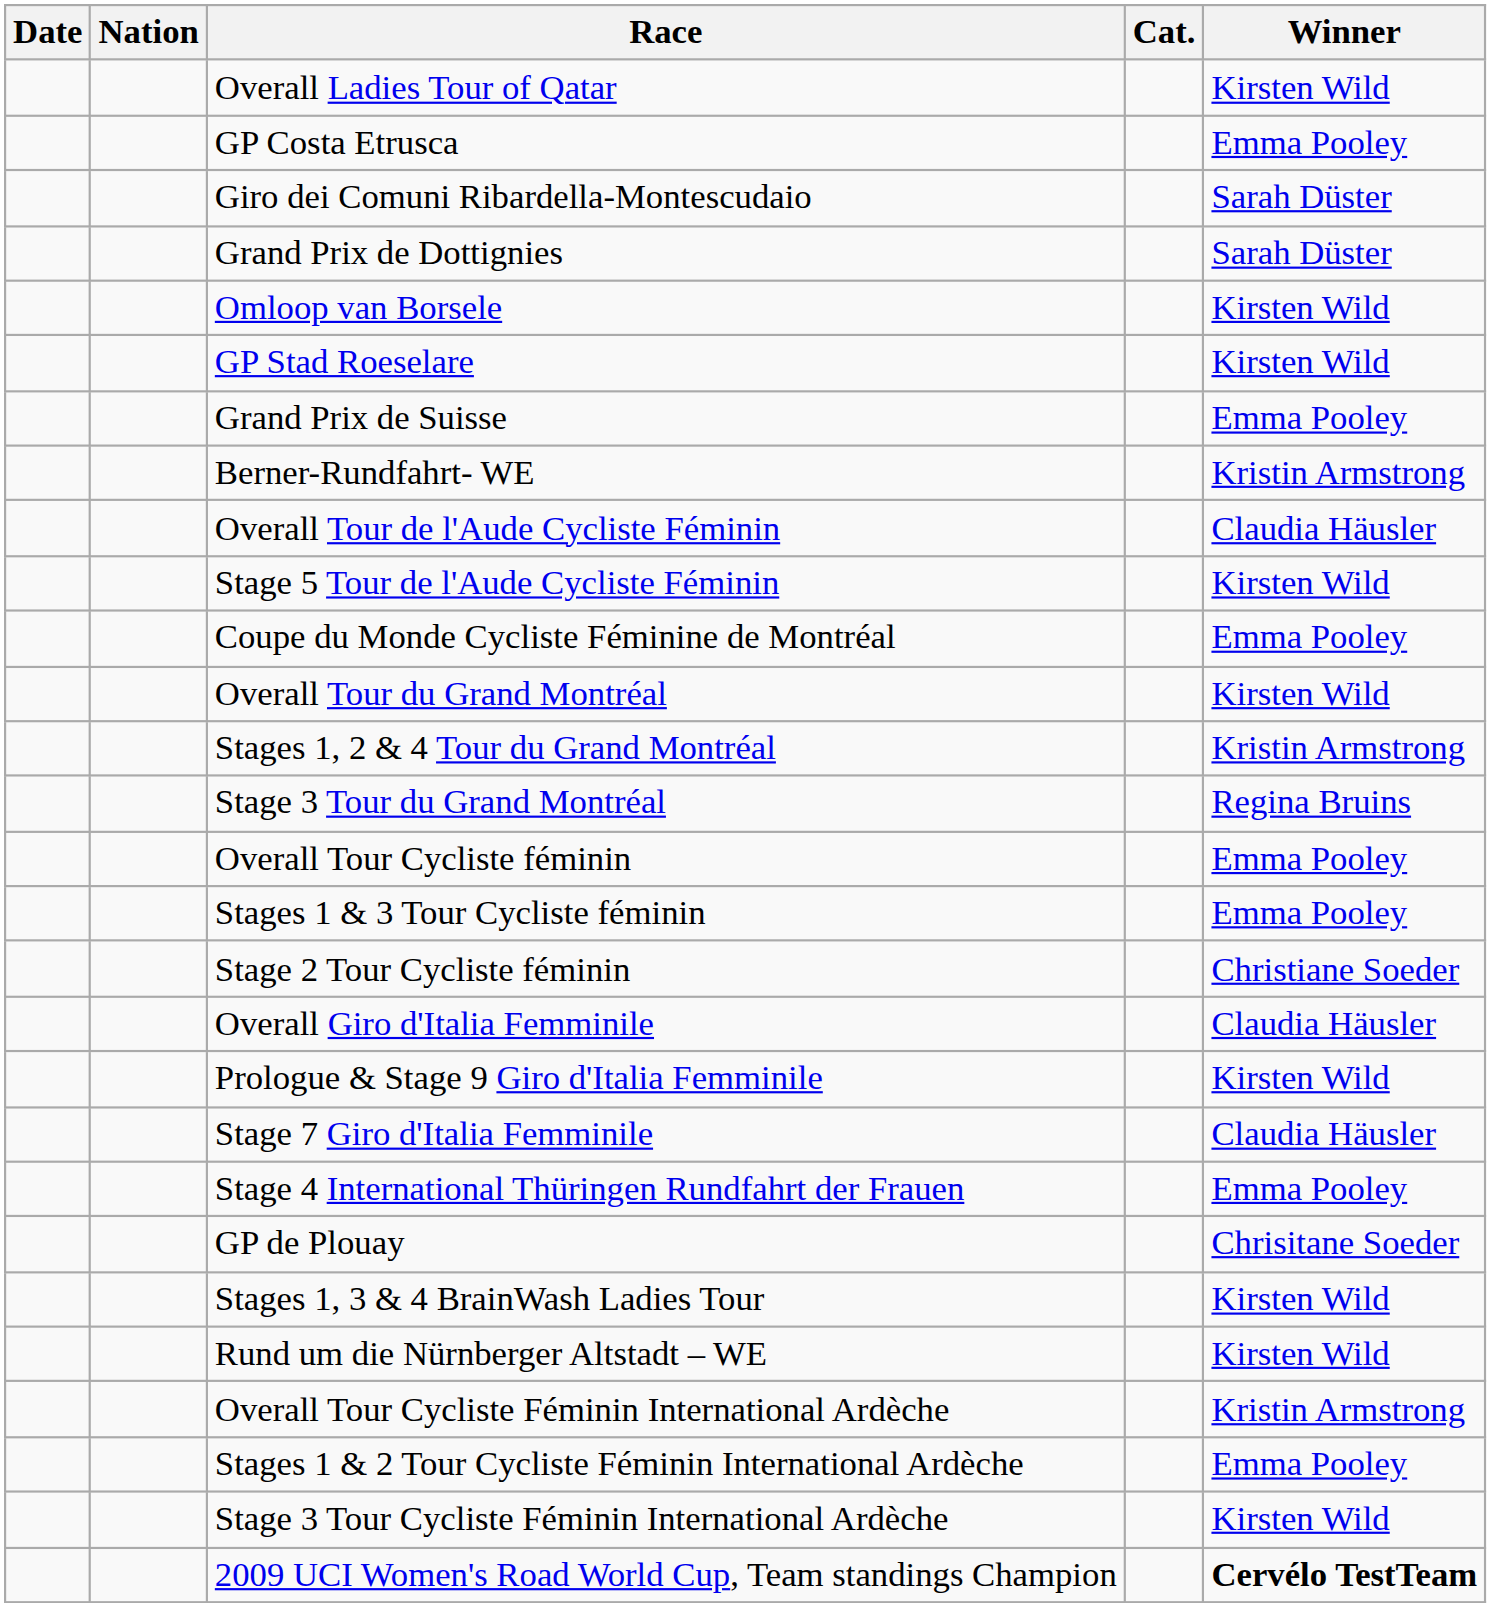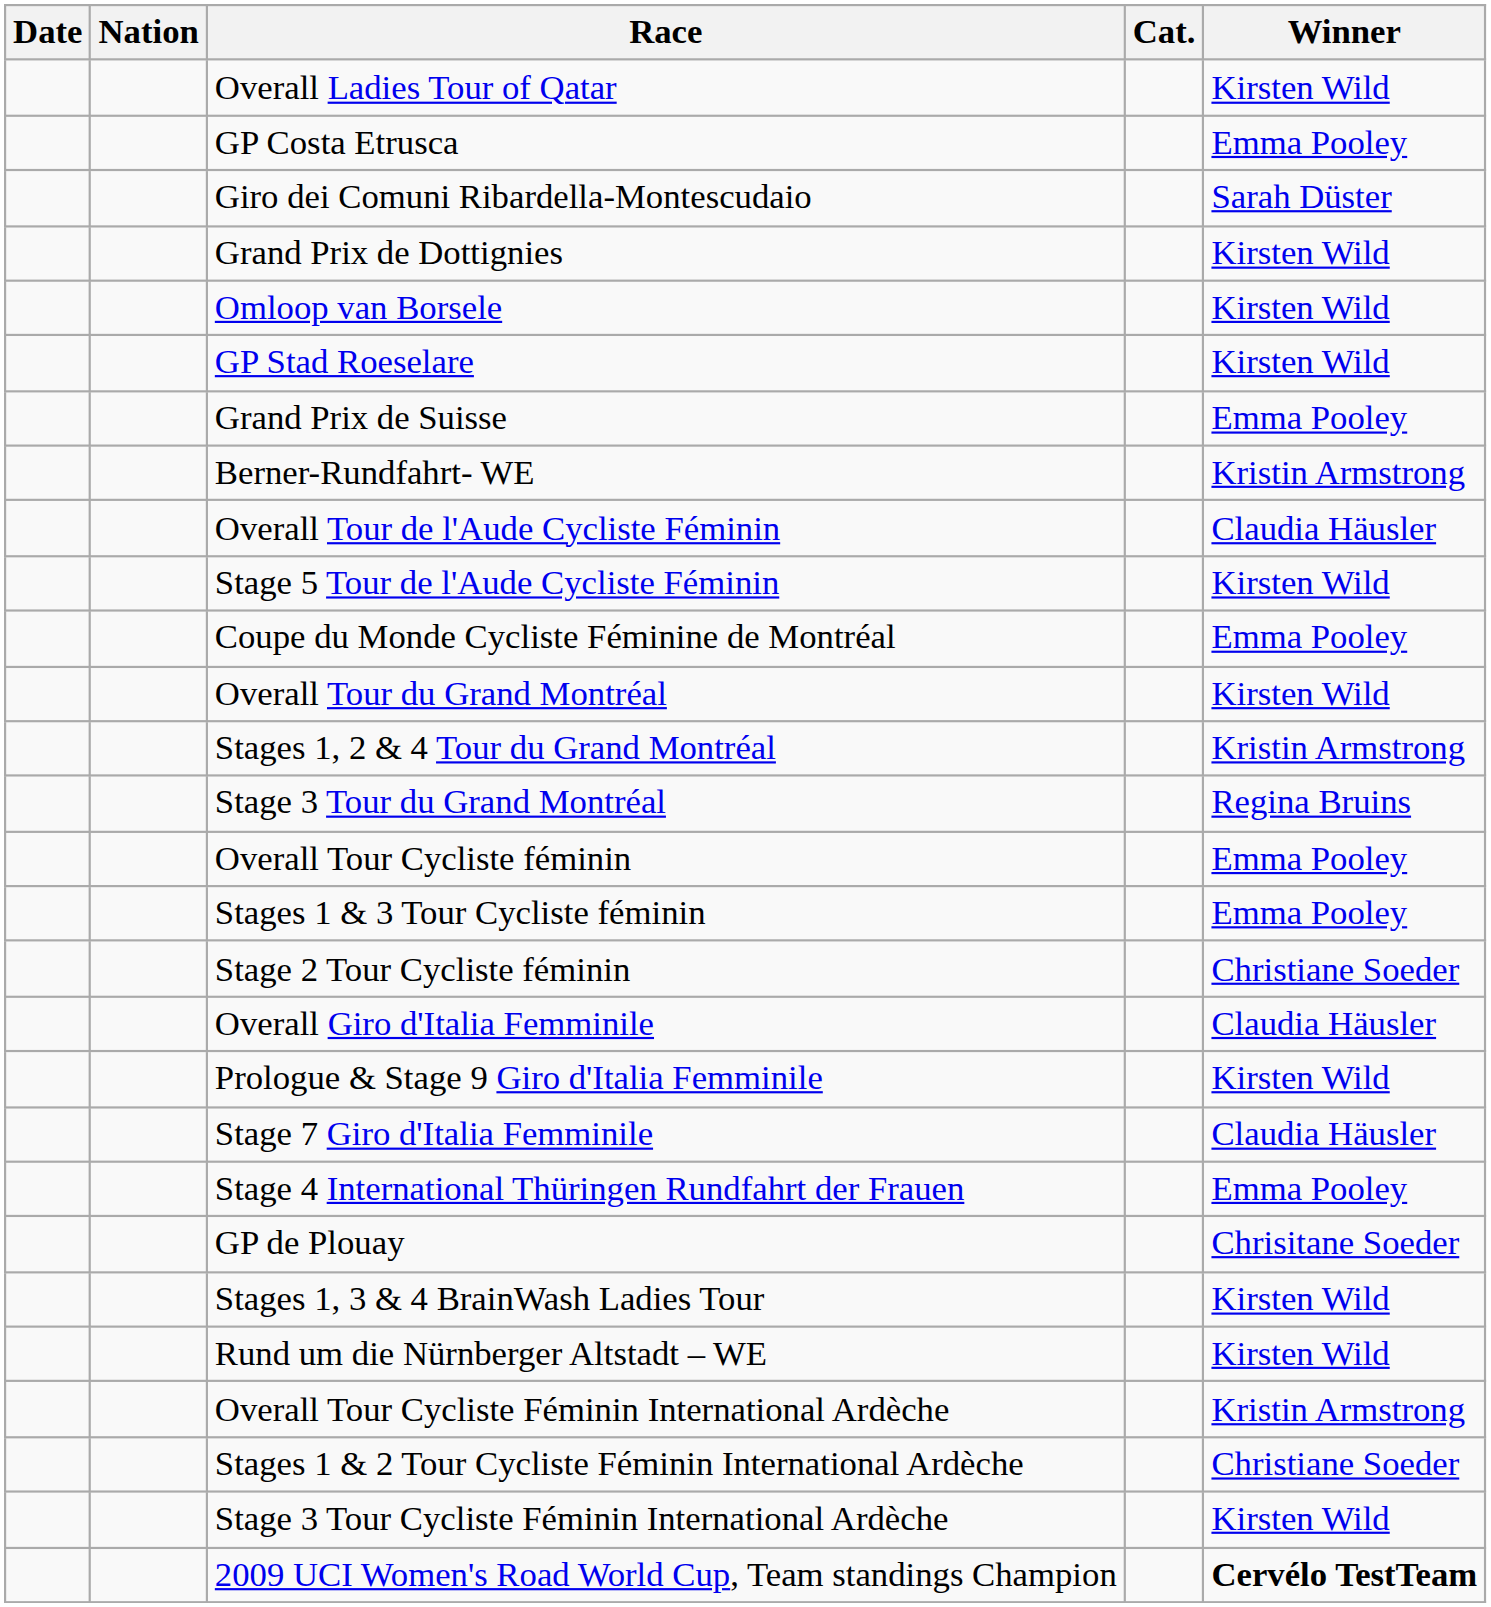Grand Prix de Dottignies | Winner: Sarah Düster -> Kirsten Wild
Stages 1 & 2 Tour Cycliste Féminin International Ardèche | Winner: Emma Pooley -> Christiane Soeder
